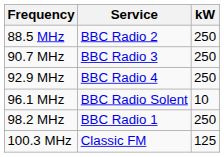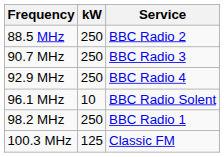columns swapped: kW <-> Service
